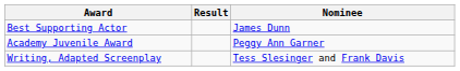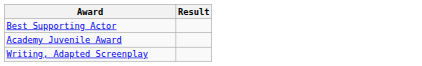- column: Nominee | James Dunn | Peggy Ann Garner | Tess Slesinger and Frank Davis
